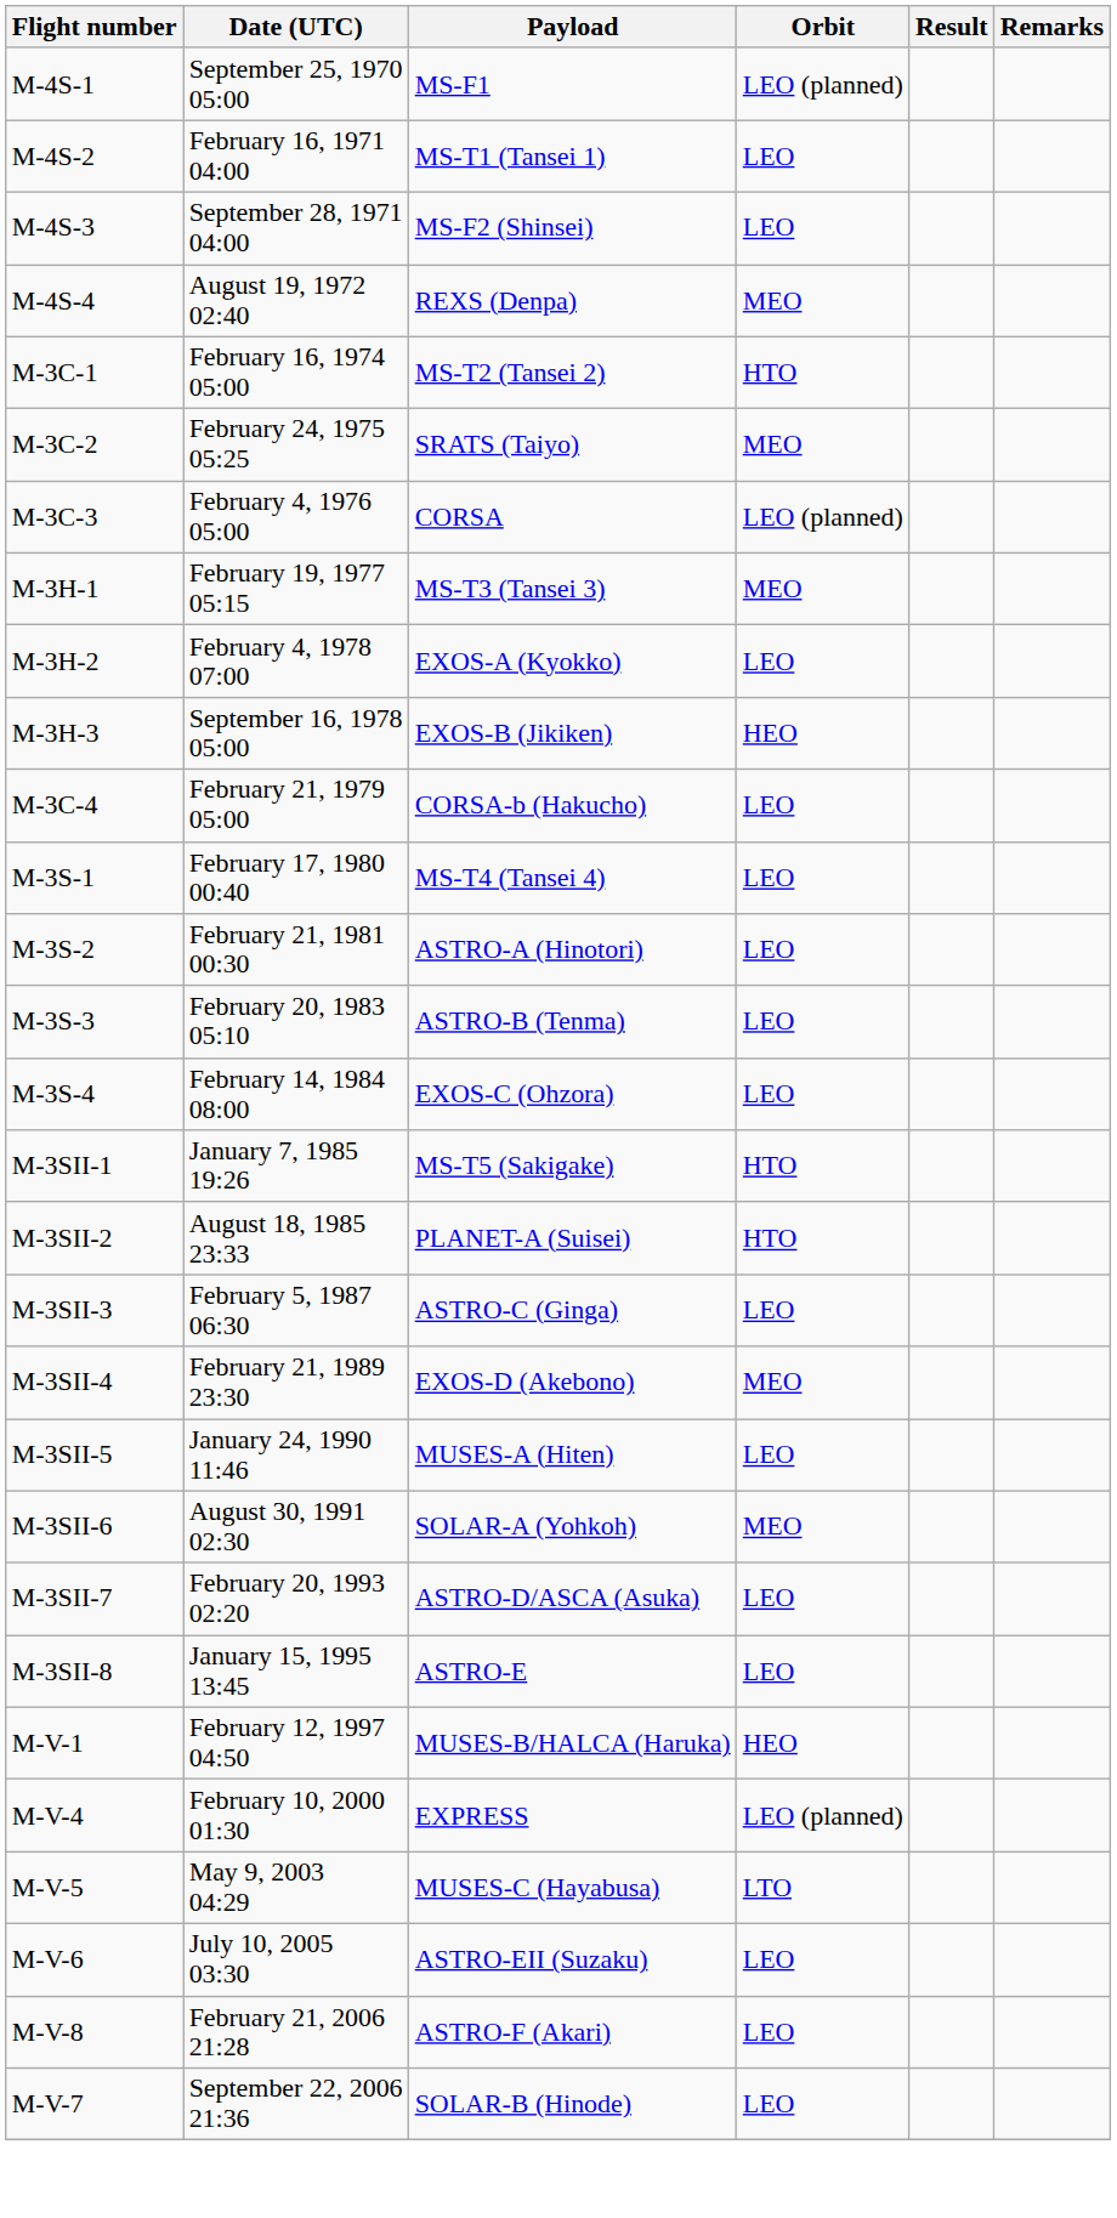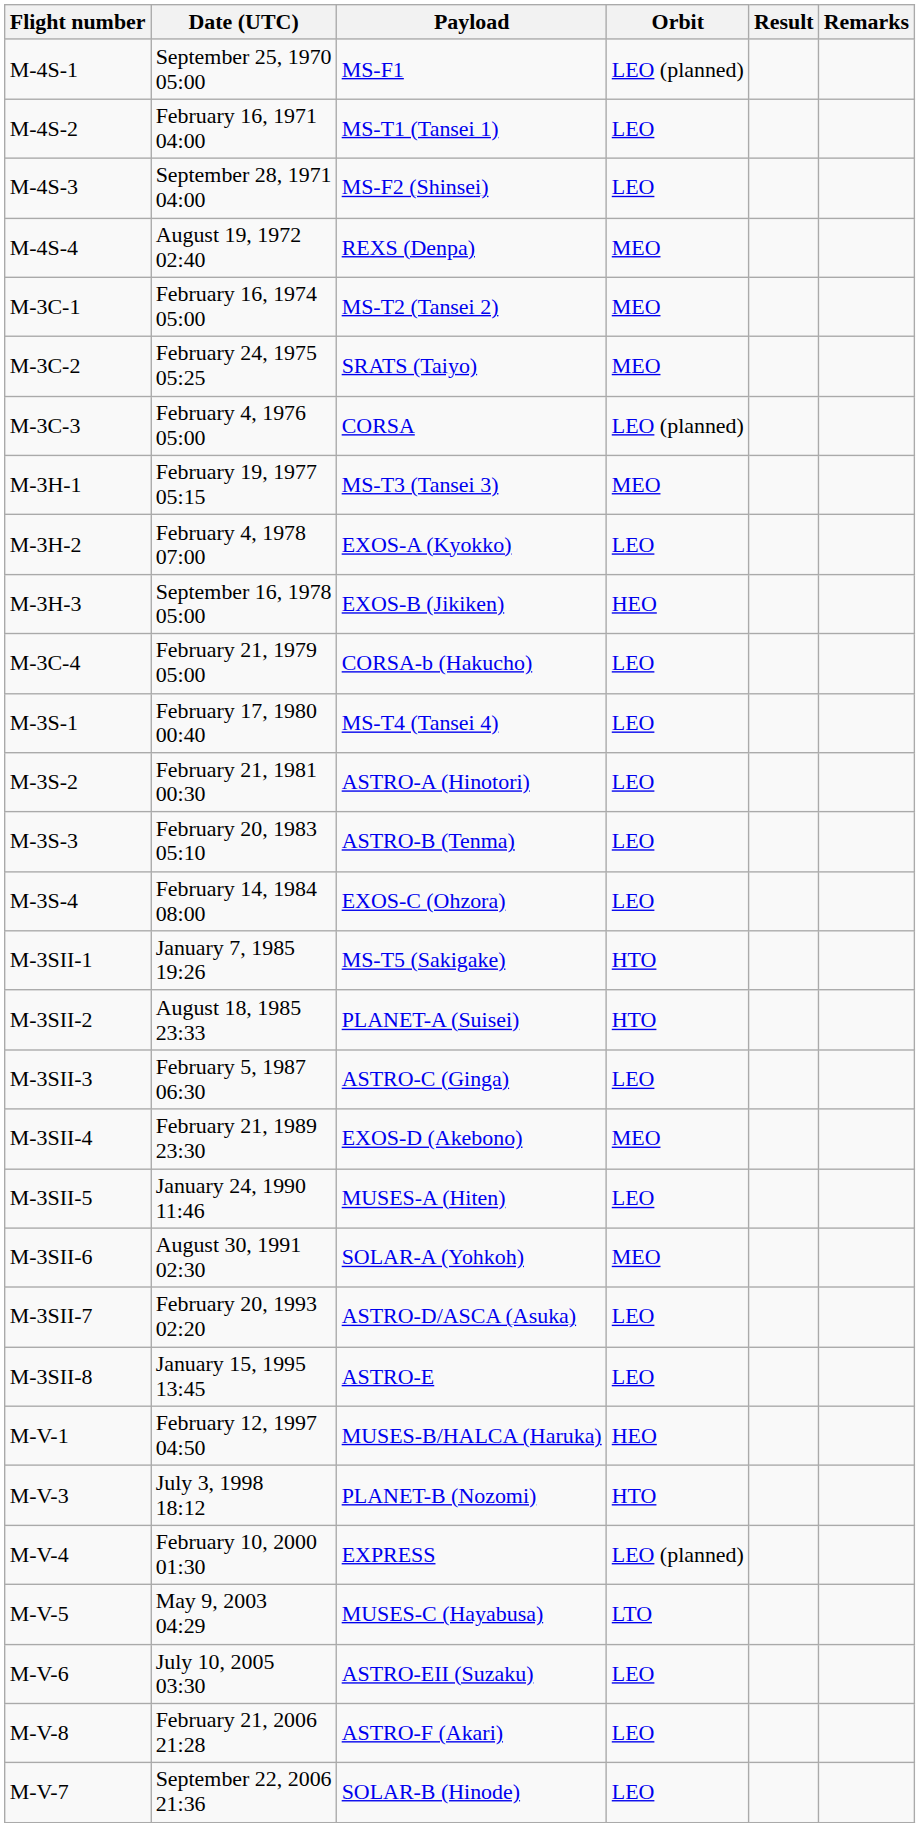M-3C-1 | Orbit: HTO -> MEO
+ row: M-V-3 | July 3, 1998 18:12 | PLANET-B (Nozomi) | HTO
